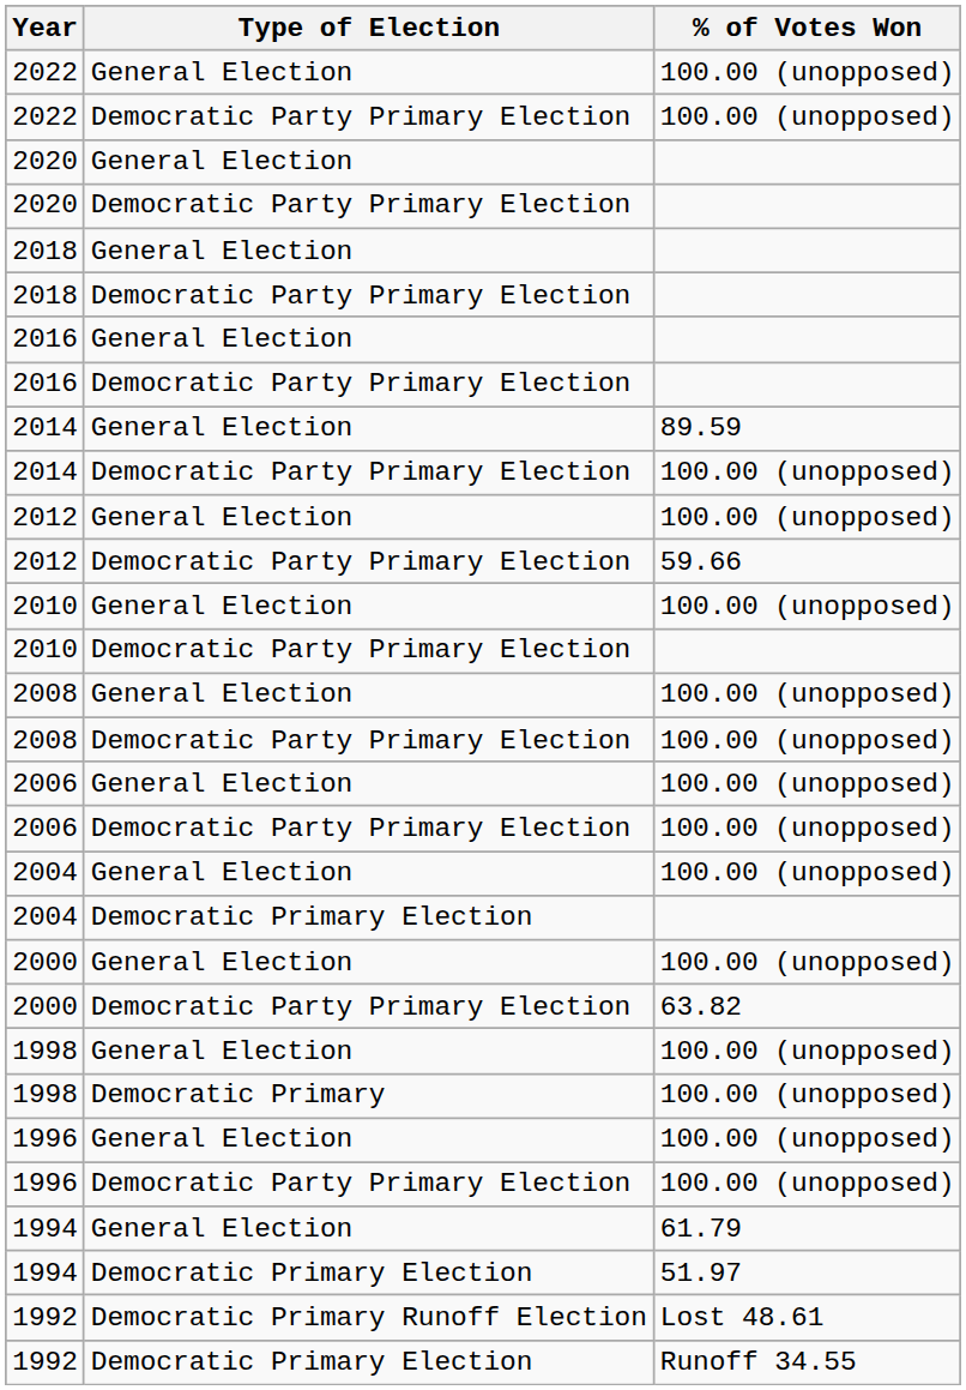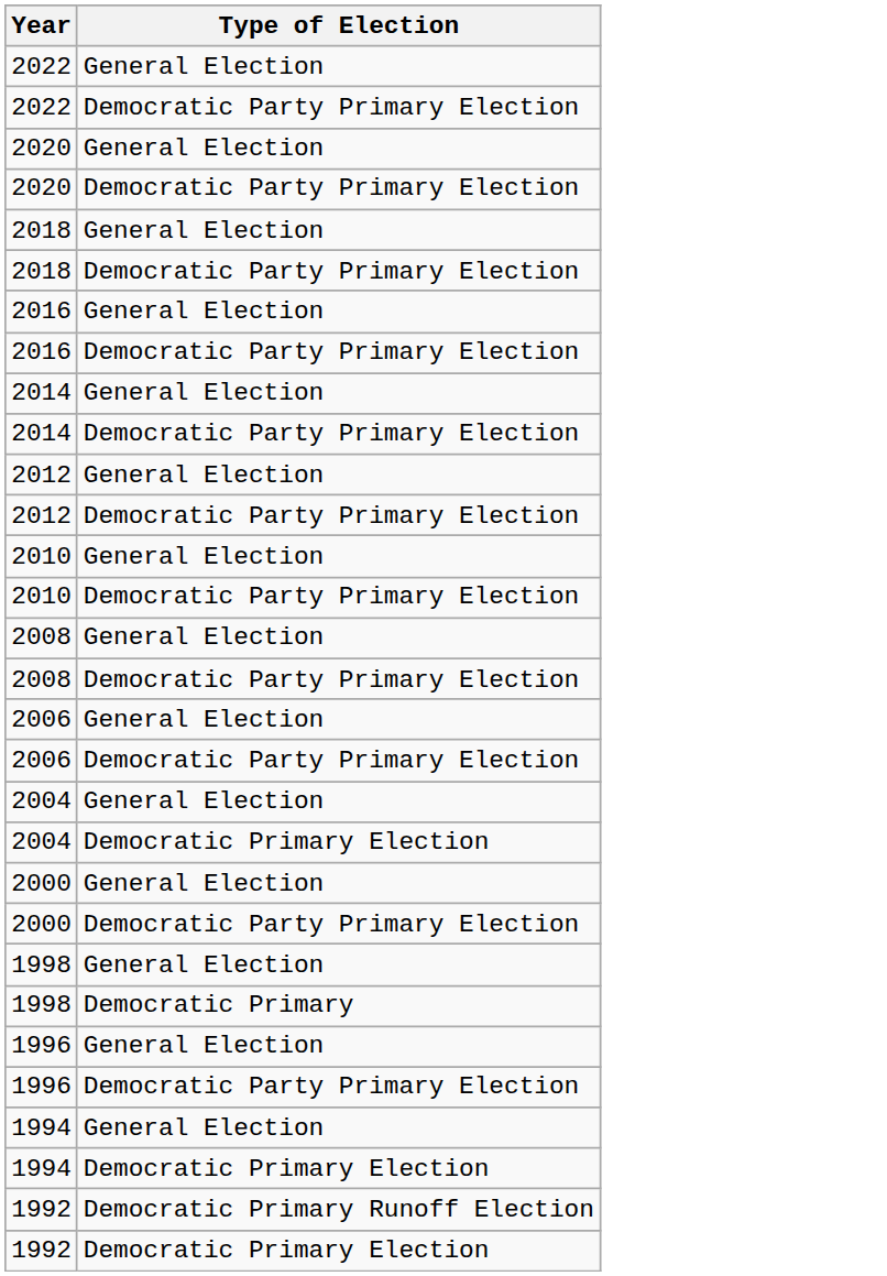- column: % of Votes Won | 100.00 (unopposed) | 100.00 (unopposed) | 89.59 | 100.00 (unopposed) | 100.00 (unopposed) | 59.66 | 100.00 (unopposed) | 100.00 (unopposed) | 100.00 (unopposed) | 100.00 (unopposed) | 100.00 (unopposed) | 100.00 (unopposed) | 100.00 (unopposed) | 63.82 | 100.00 (unopposed) | 100.00 (unopposed) | 100.00 (unopposed) | 100.00 (unopposed) | 61.79 | 51.97 | Lost 48.61 | Runoff 34.55
